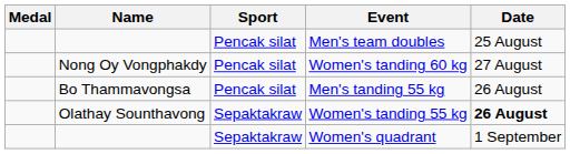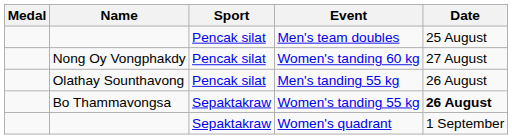Men's tanding 55 kg | Name: Bo Thammavongsa -> Olathay Sounthavong
Women's tanding 55 kg | Name: Olathay Sounthavong -> Bo Thammavongsa
